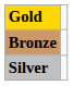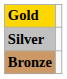rows swapped: Silver <-> Bronze
